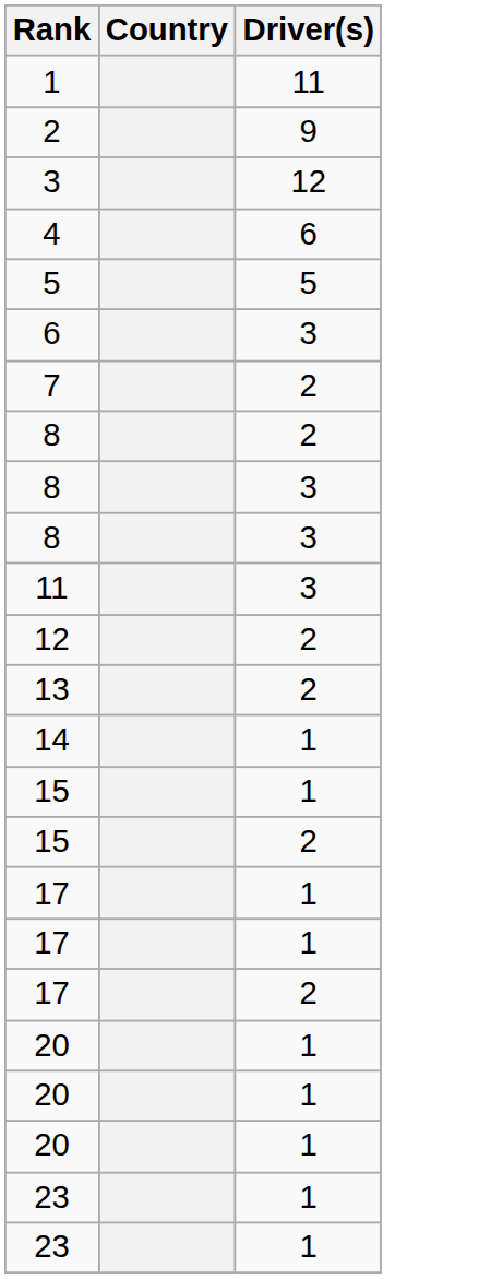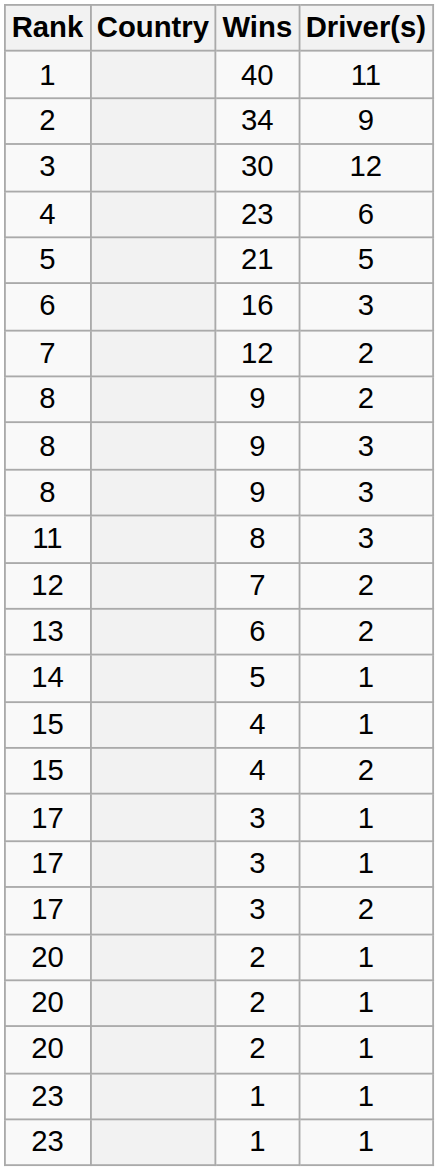+ column: Wins | 40 | 34 | 30 | 23 | 21 | 16 | 12 | 9 | 9 | 9 | 8 | 7 | 6 | 5 | 4 | 4 | 3 | 3 | 3 | 2 | 2 | 2 | 1 | 1
